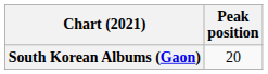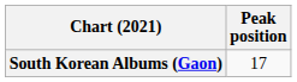South Korean Albums (Gaon) | Peak position: 20 -> 17
